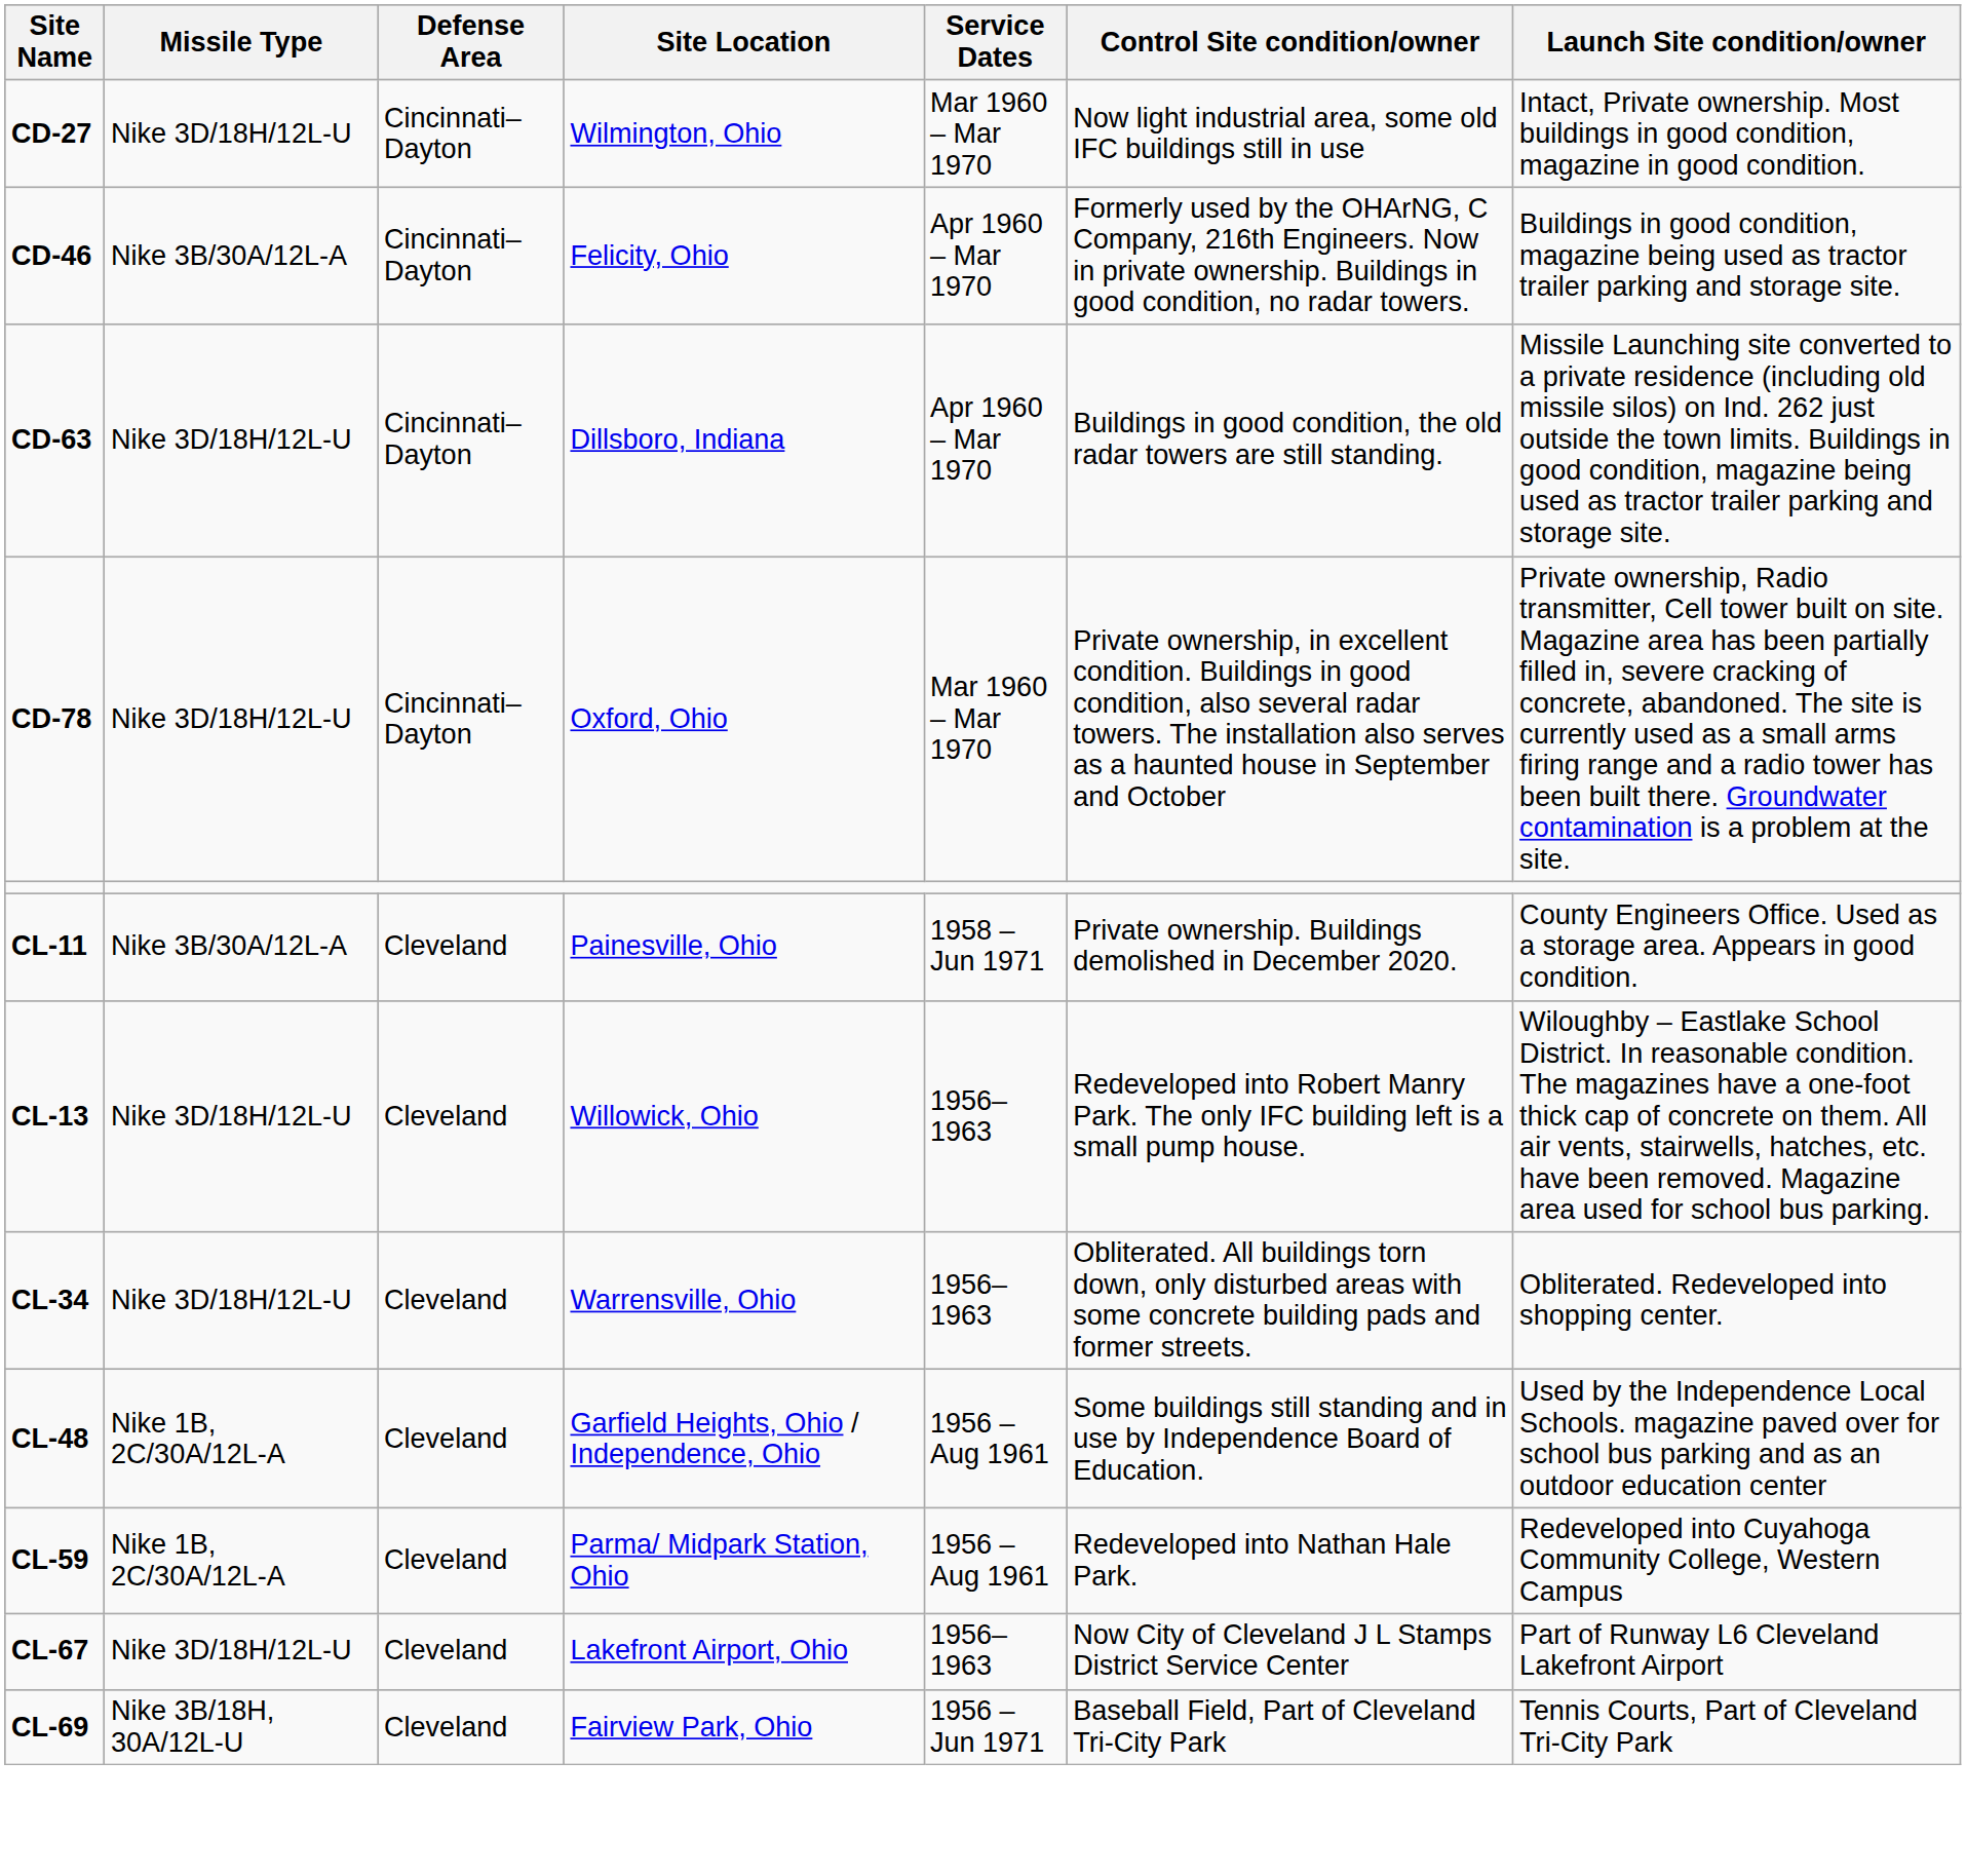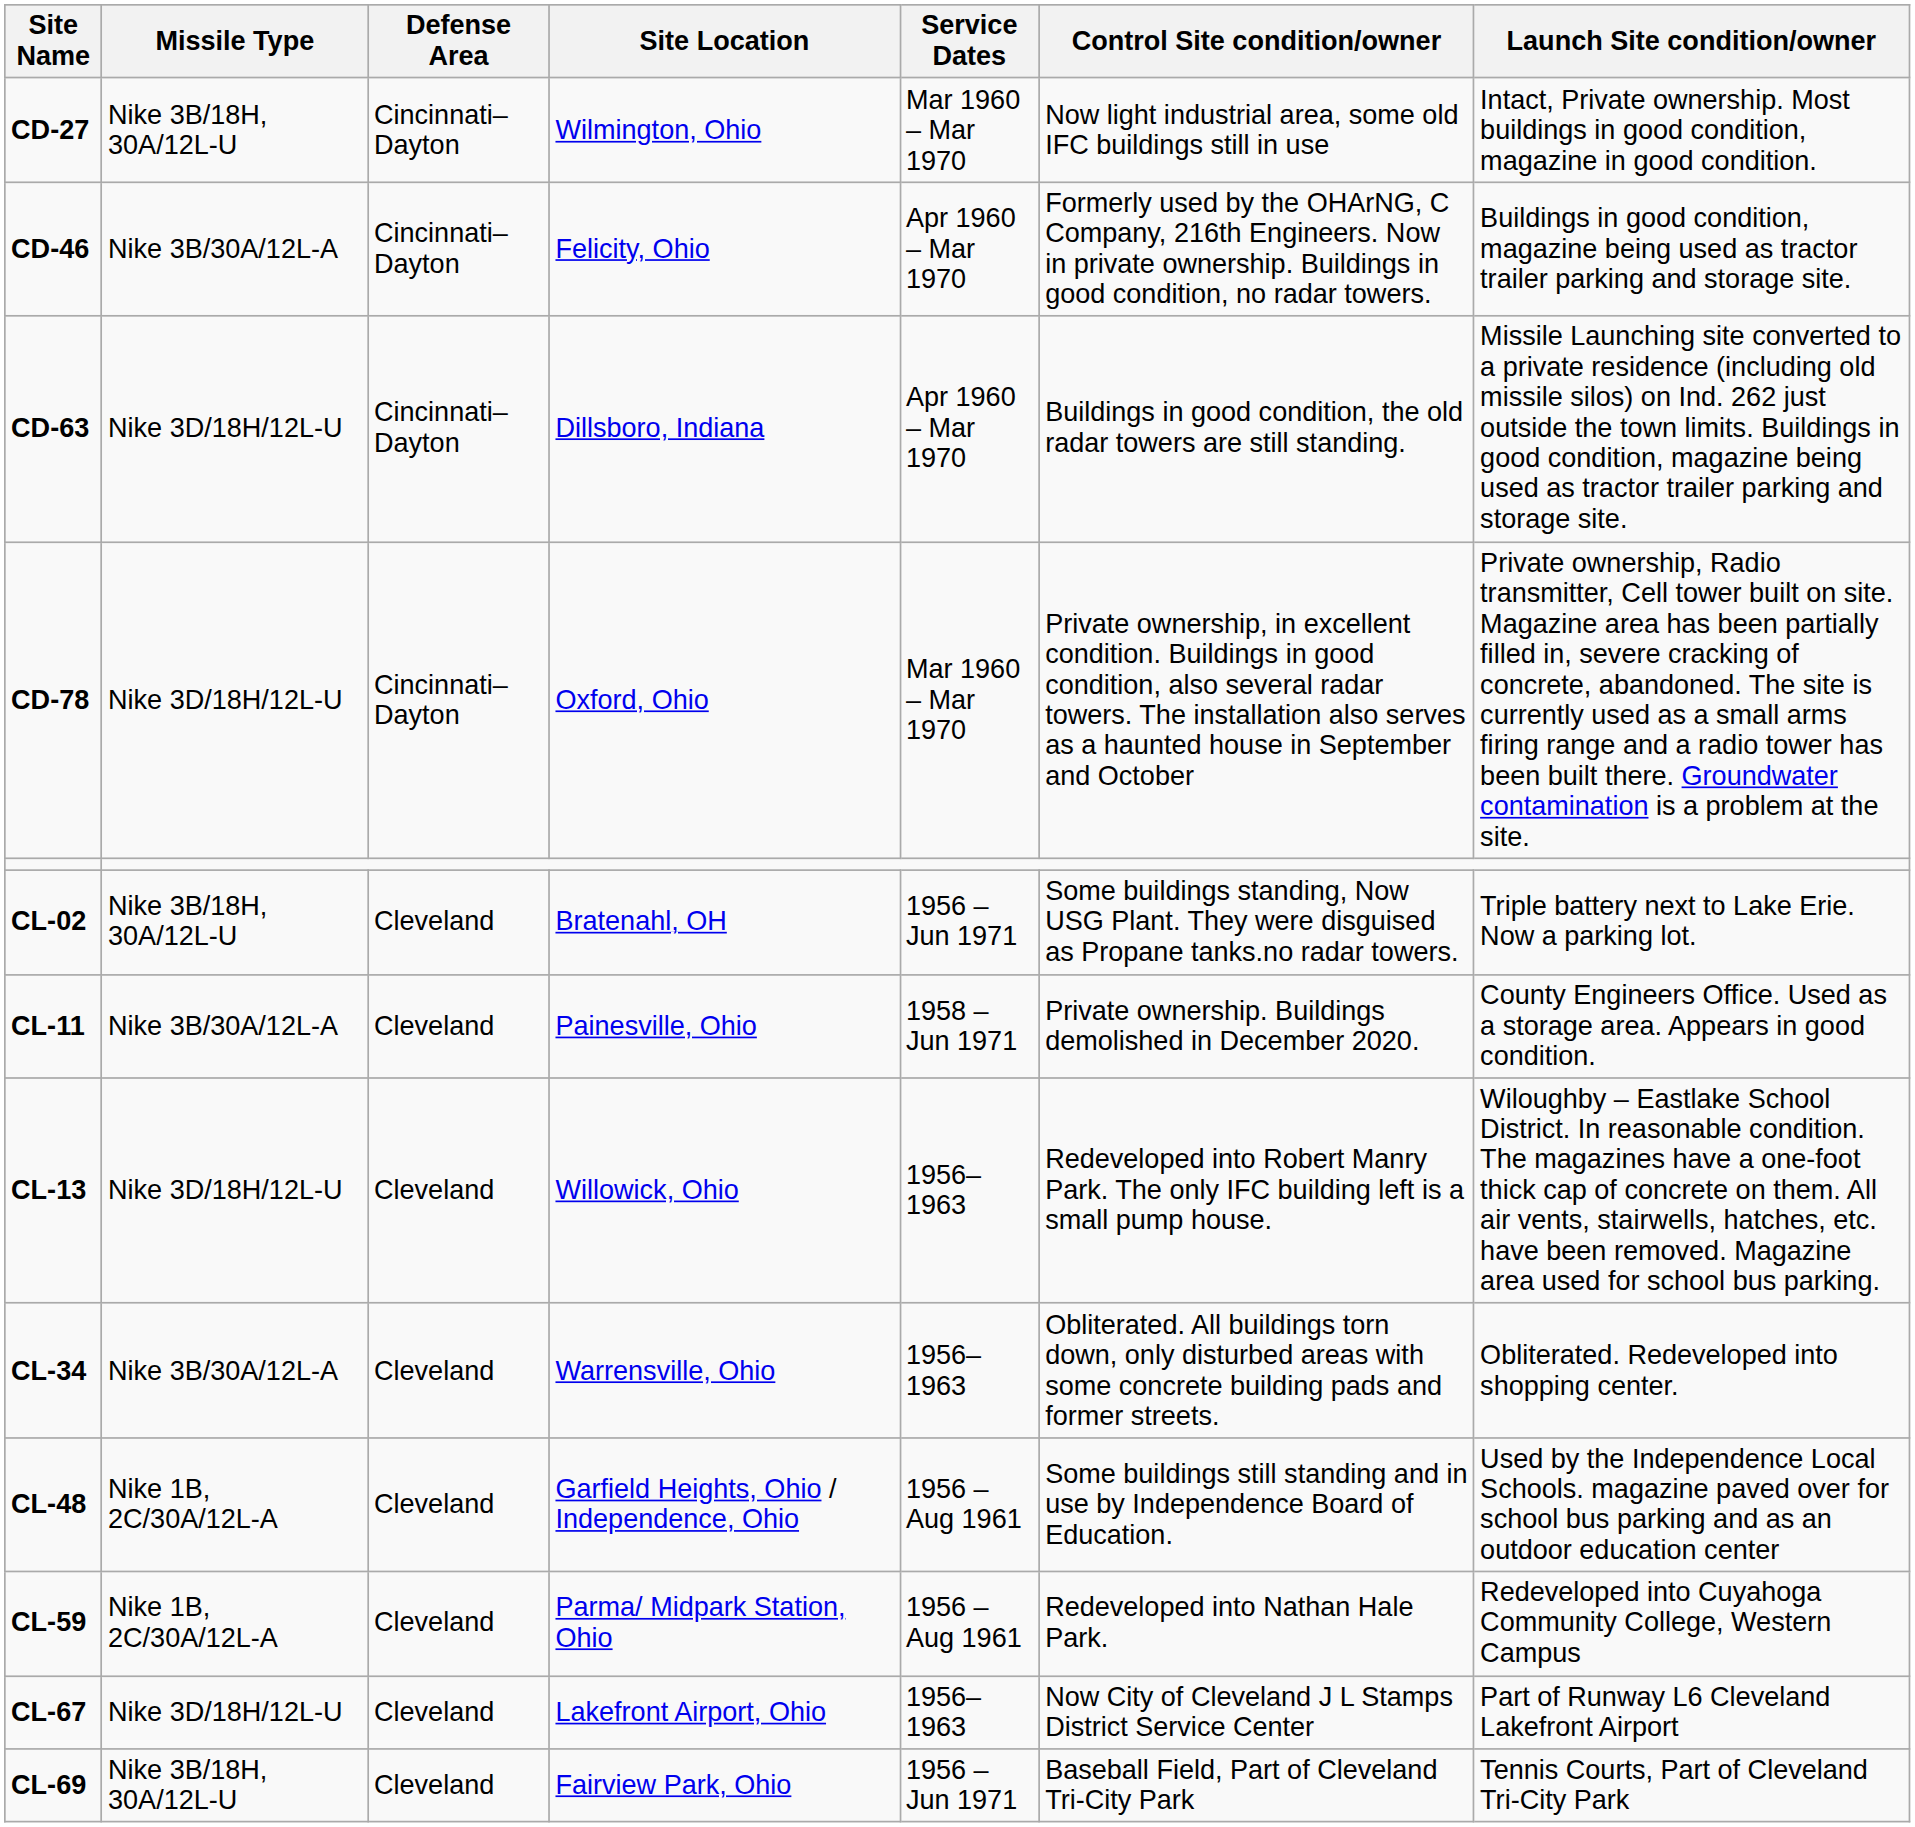CD-27 | Missile Type: Nike 3D/18H/12L-U -> Nike 3B/18H, 30A/12L-U
+ row: CL-02 | Nike 3B/18H, 30A/12L-U | Cleveland | Bratenahl, OH | 1956 – Jun 1971 | Some buildings standing, Now USG Plant. They were disguised as Propane tanks.no radar towers. | Triple battery next to Lake Erie. Now a parking lot.
CL-34 | Missile Type: Nike 3D/18H/12L-U -> Nike 3B/30A/12L-A
